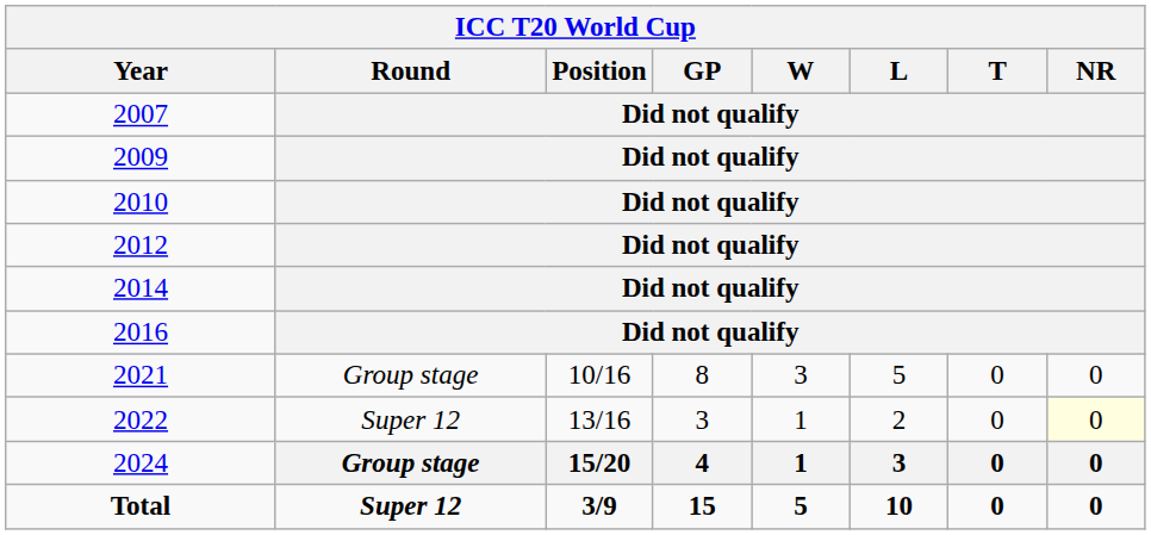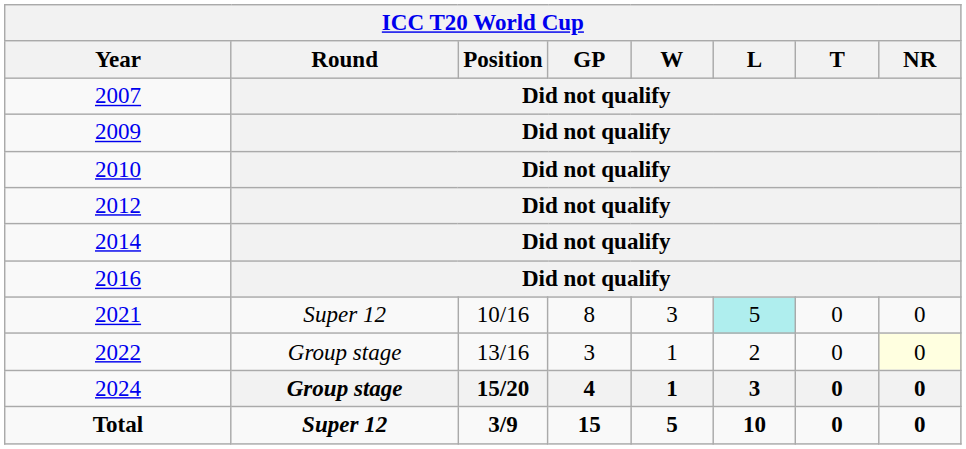2021 | Round: Group stage -> Super 12
2021 | L: no background -> paleturquoise background
2022 | Round: Super 12 -> Group stage
